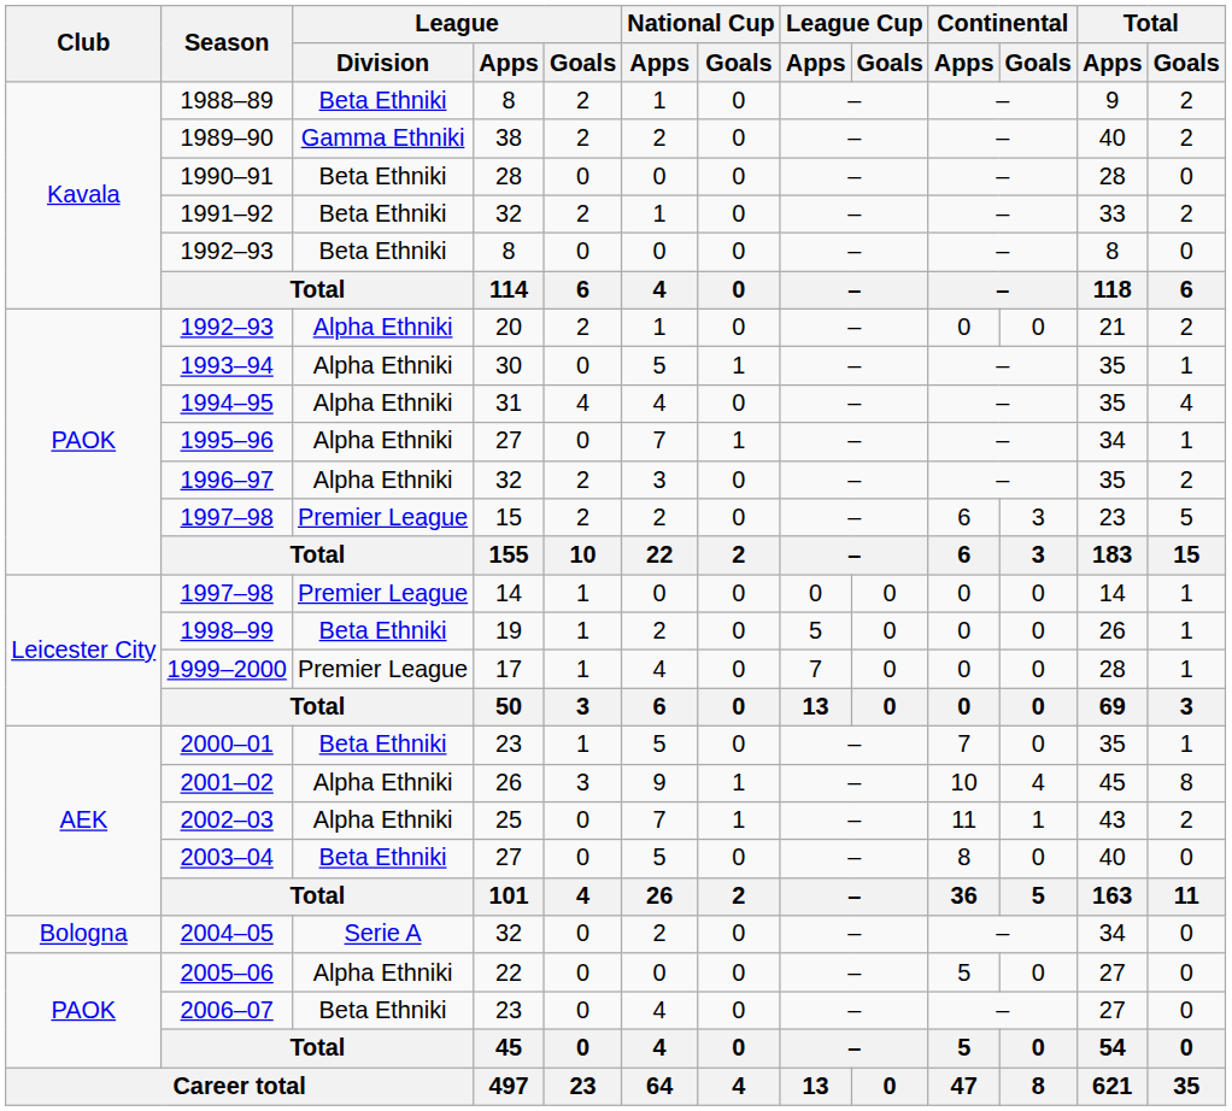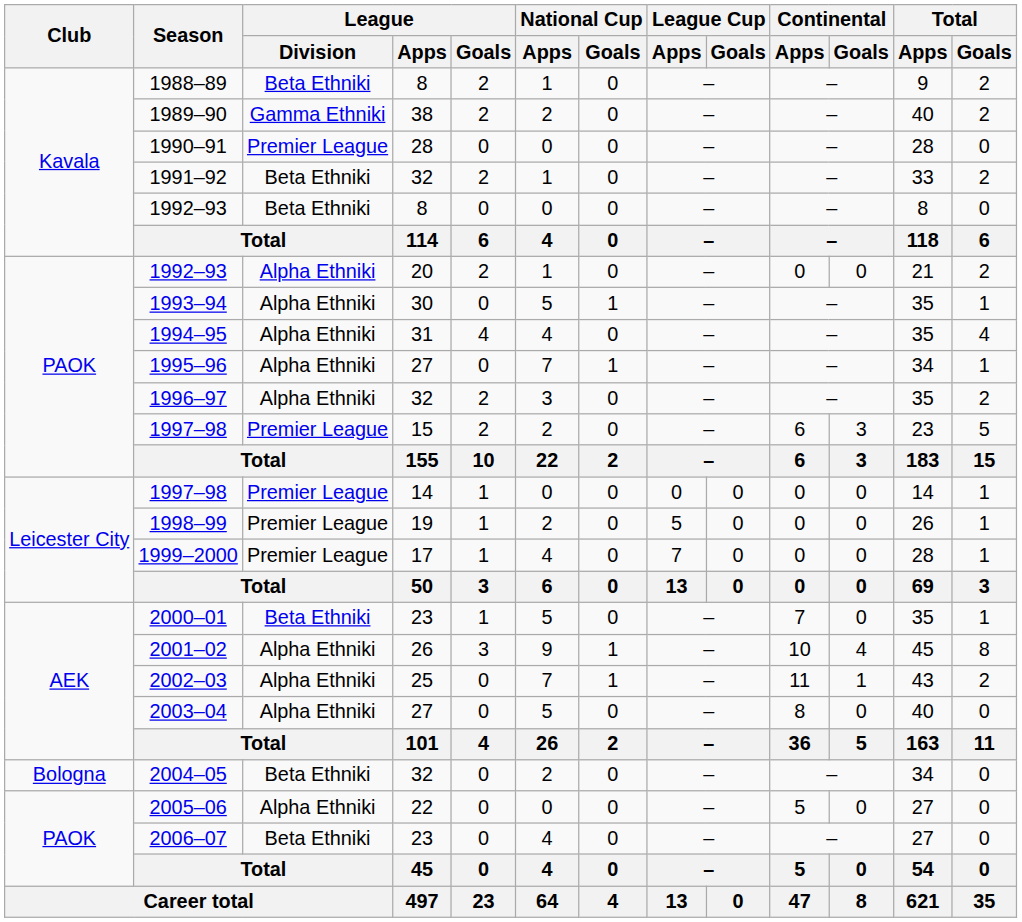1990–91 | League / Division: Beta Ethniki -> Premier League
1998–99 | League / Division: Beta Ethniki -> Premier League
2003–04 | League / Division: Beta Ethniki -> Alpha Ethniki
2004–05 | League / Division: Serie A -> Beta Ethniki
